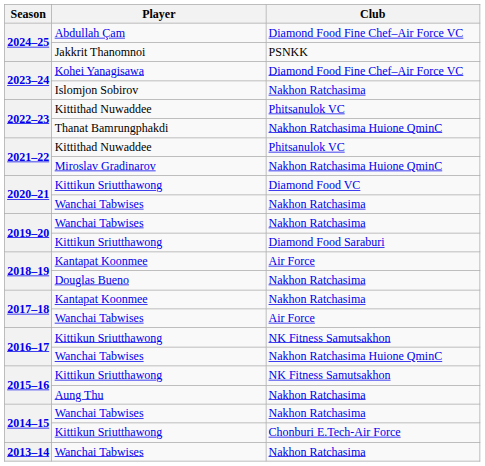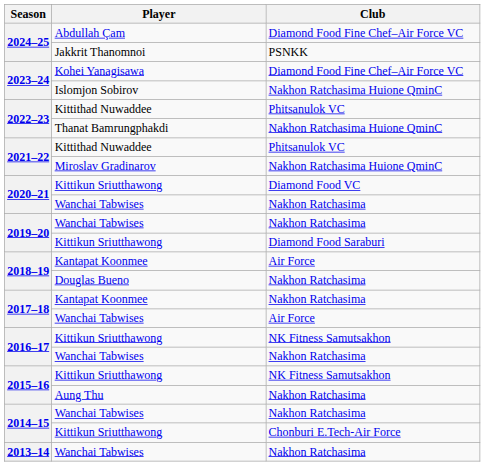2023–24 / Islomjon Sobirov | Club: Nakhon Ratchasima -> Nakhon Ratchasima Huione QminC
2016–17 / Wanchai Tabwises | Club: Nakhon Ratchasima Huione QminC -> Nakhon Ratchasima
